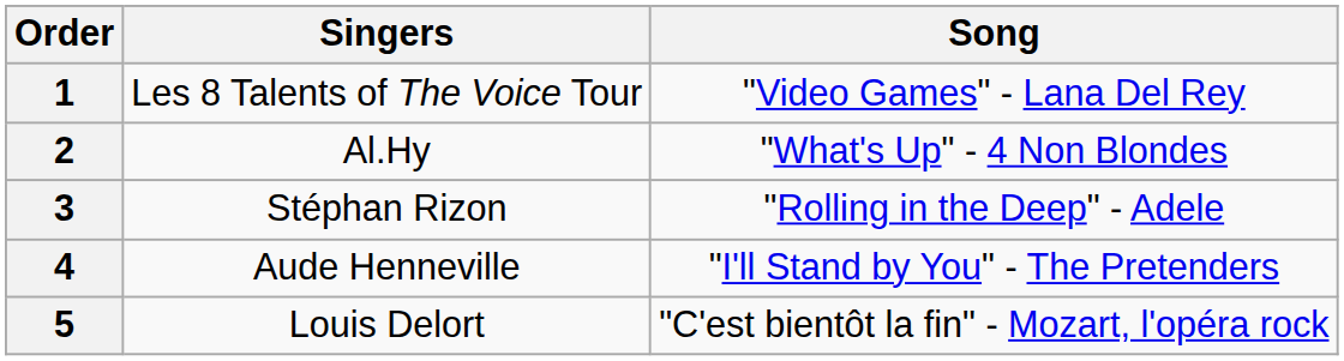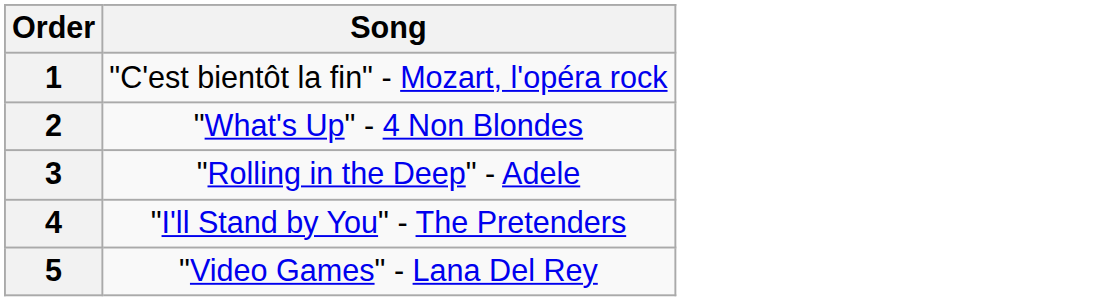- column: Singers | Les 8 Talents of The Voice Tour | Al.Hy | Stéphan Rizon | Aude Henneville | Louis Delort
1 | Song: "Video Games" - Lana Del Rey -> "C'est bientôt la fin" - Mozart, l'opéra rock
5 | Song: "C'est bientôt la fin" - Mozart, l'opéra rock -> "Video Games" - Lana Del Rey
